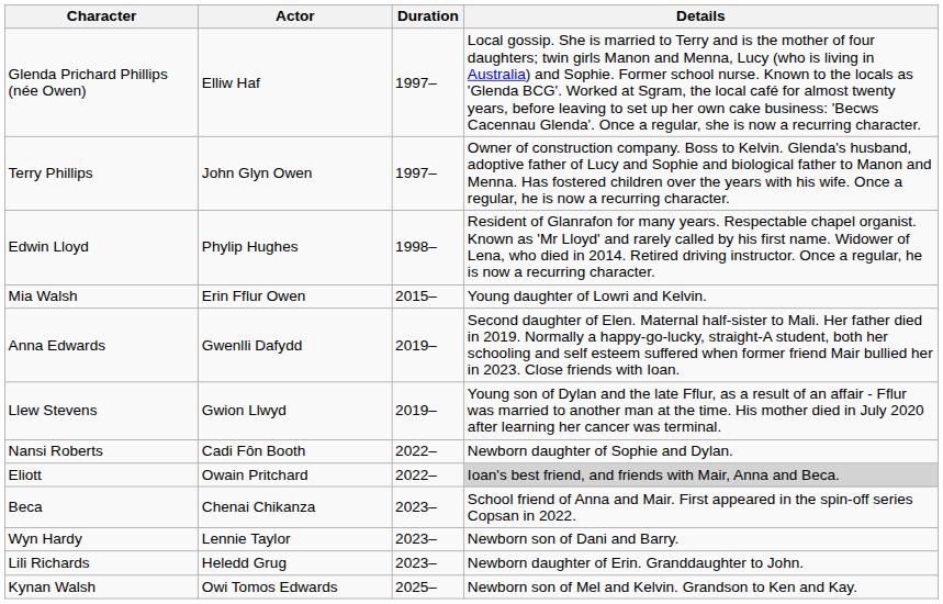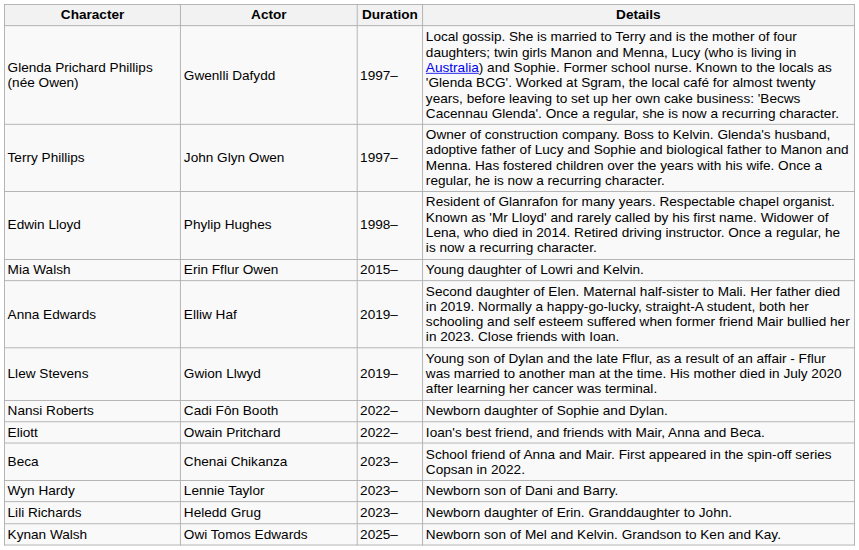Glenda Prichard Phillips (née Owen) | Actor: Elliw Haf -> Gwenlli Dafydd
Anna Edwards | Actor: Gwenlli Dafydd -> Elliw Haf
Eliott | Details: lightgrey background -> no background
